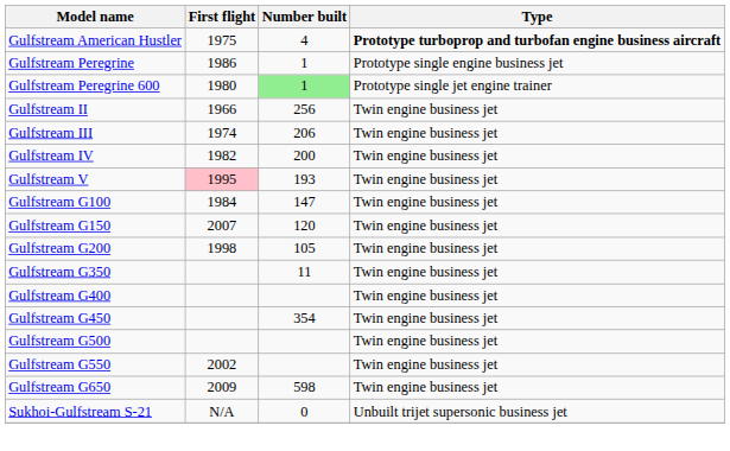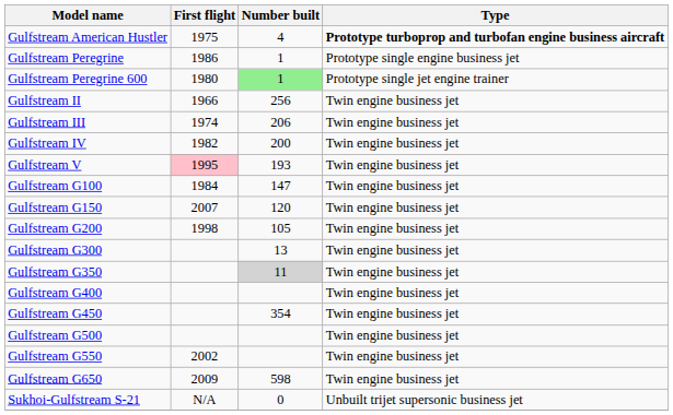+ row: Gulfstream G300 | 13 | Twin engine business jet
Gulfstream G350 | Number built: no background -> lightgrey background
